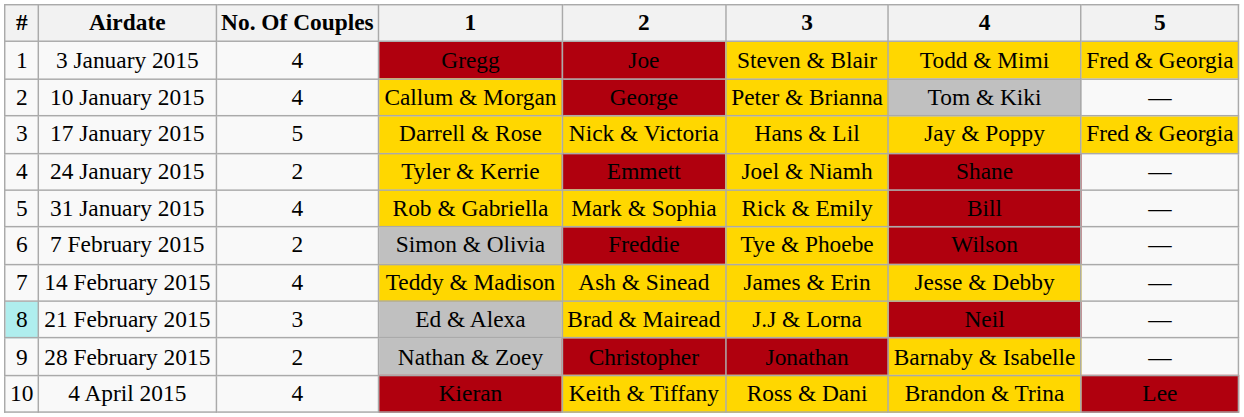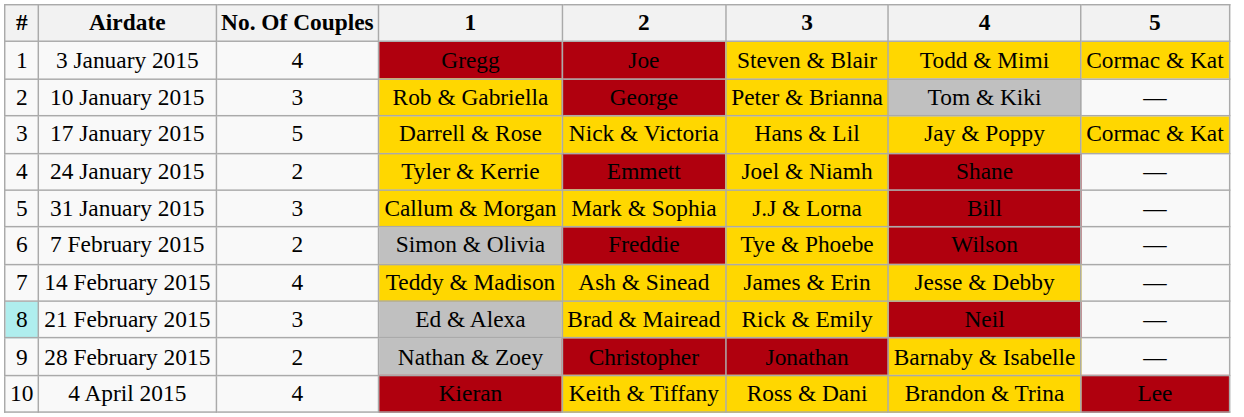3 January 2015 | 5: Fred & Georgia -> Cormac & Kat
10 January 2015 | No. Of Couples: 4 -> 3
10 January 2015 | 1: Callum & Morgan -> Rob & Gabriella
17 January 2015 | 5: Fred & Georgia -> Cormac & Kat
31 January 2015 | No. Of Couples: 4 -> 3
31 January 2015 | 1: Rob & Gabriella -> Callum & Morgan
31 January 2015 | 3: Rick & Emily -> J.J & Lorna
21 February 2015 | 3: J.J & Lorna -> Rick & Emily
